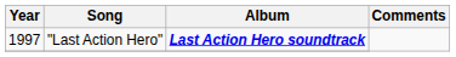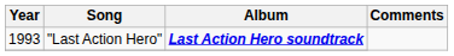"Last Action Hero" | Year: 1997 -> 1993
